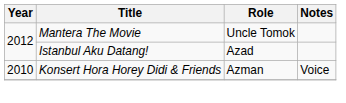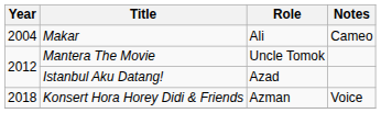+ row: 2004 | Makar | Ali | Cameo
Konsert Hora Horey Didi & Friends | Year: 2010 -> 2018
